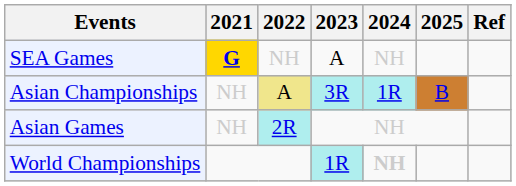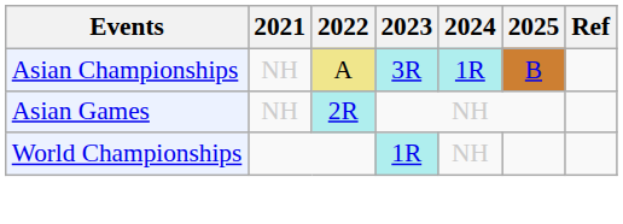- row: SEA Games | G | NH | A | NH
World Championships | 2024: bold -> normal
